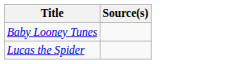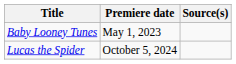+ column: Premiere date | May 1, 2023 | October 5, 2024
